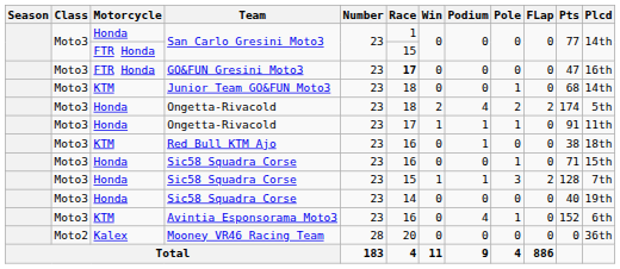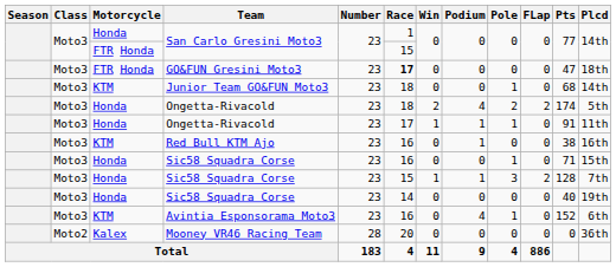GO&FUN Gresini Moto3 | Plcd: 16th -> 18th
Red Bull KTM Ajo | Plcd: 18th -> 16th
